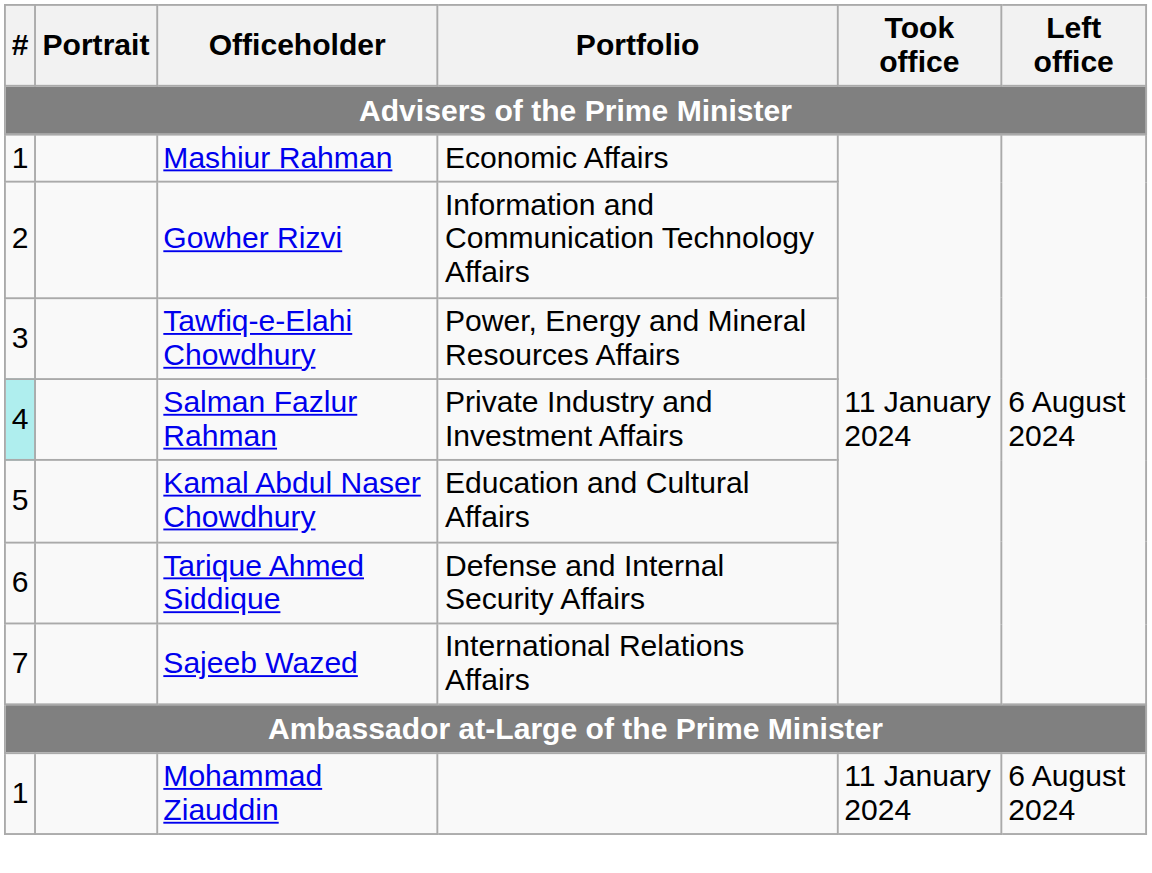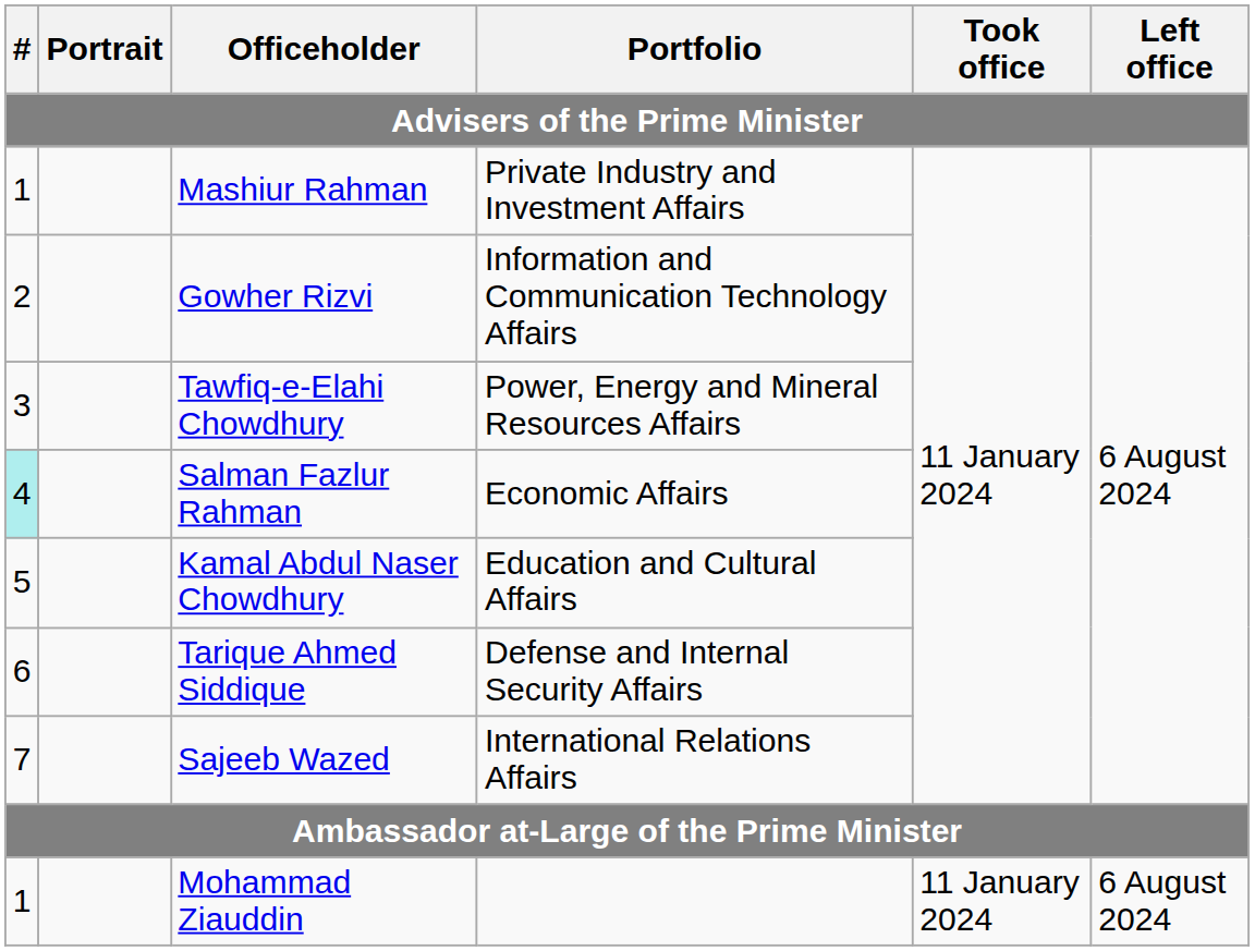Mashiur Rahman | Portfolio: Economic Affairs -> Private Industry and Investment Affairs
Salman Fazlur Rahman | Portfolio: Private Industry and Investment Affairs -> Economic Affairs
